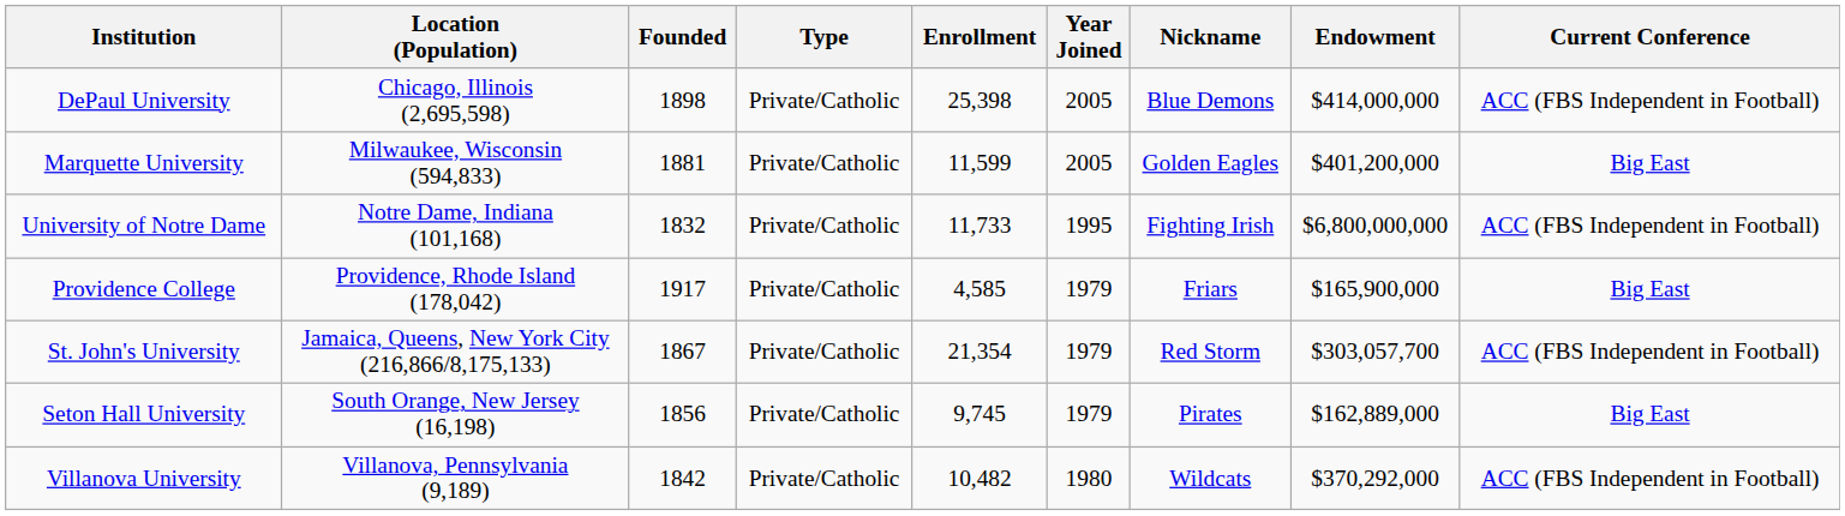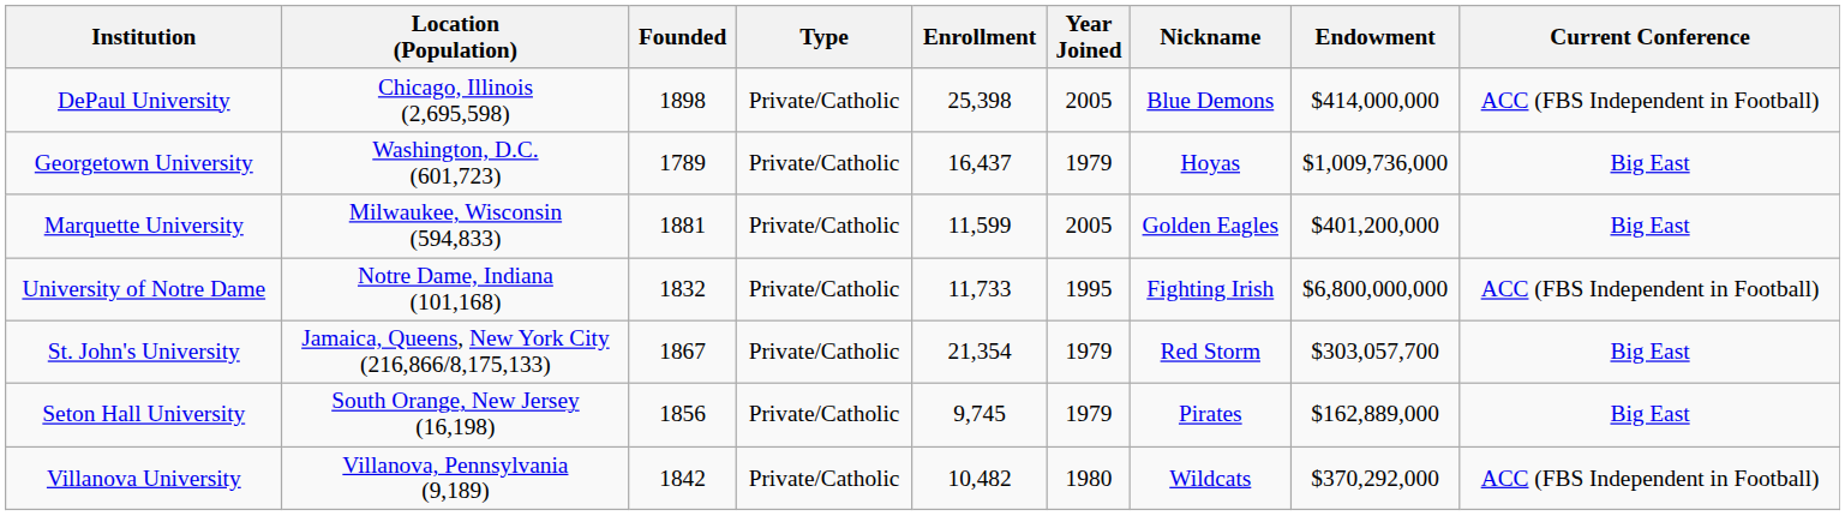+ row: Georgetown University | Washington, D.C. (601,723) | 1789 | Private/Catholic | 16,437 | 1979 | Hoyas | $1,009,736,000 | Big East
- row: Providence College | Providence, Rhode Island (178,042) | 1917 | Private/Catholic | 4,585 | 1979 | Friars | $165,900,000 | Big East
St. John's University | Current Conference: ACC (FBS Independent in Football) -> Big East
